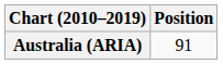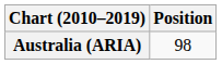Australia (ARIA) | Position: 91 -> 98
